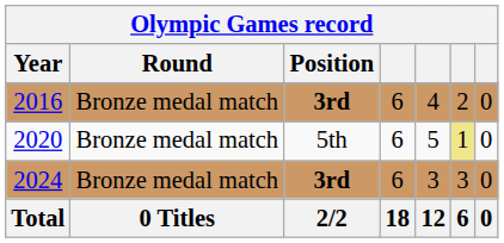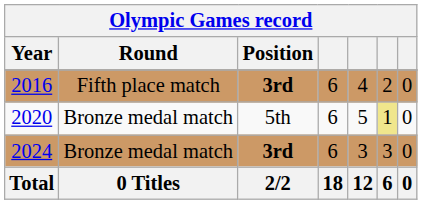2016 | Round: Bronze medal match -> Fifth place match
